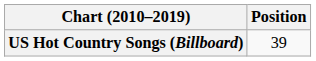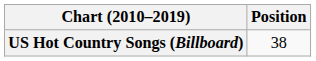US Hot Country Songs (Billboard) | Position: 39 -> 38
